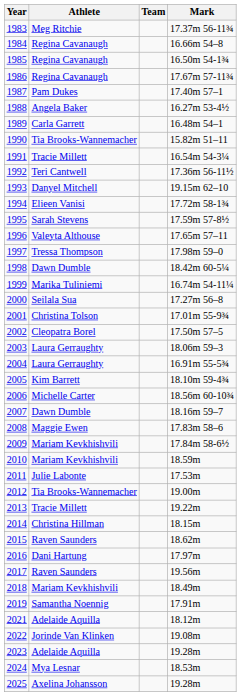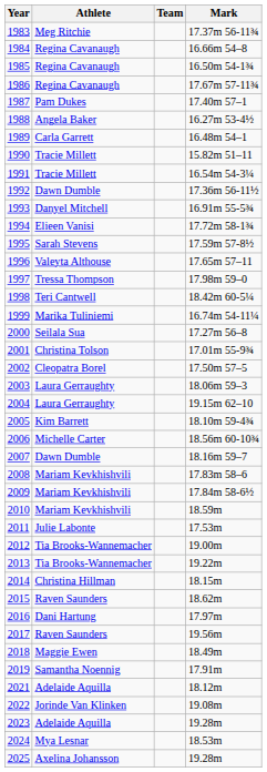1990 | Athlete: Tia Brooks-Wannemacher -> Tracie Millett
1992 | Athlete: Teri Cantwell -> Dawn Dumble
1993 | Mark: 19.15m 62–10 -> 16.91m 55-5¾
1998 | Athlete: Dawn Dumble -> Teri Cantwell
2004 | Mark: 16.91m 55-5¾ -> 19.15m 62–10
2008 | Athlete: Maggie Ewen -> Mariam Kevkhishvili
2013 | Athlete: Tracie Millett -> Tia Brooks-Wannemacher
2018 | Athlete: Mariam Kevkhishvili -> Maggie Ewen
